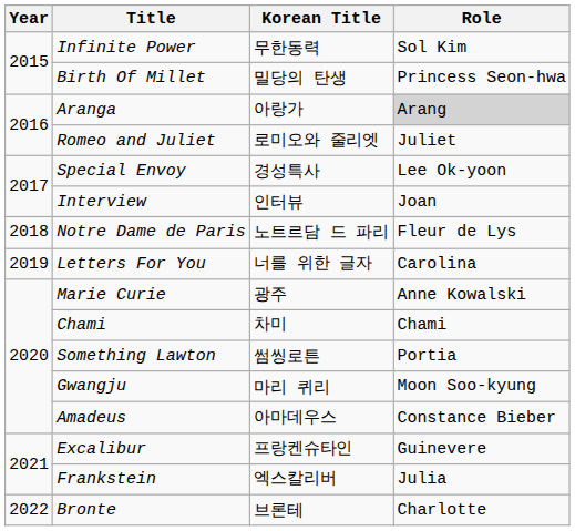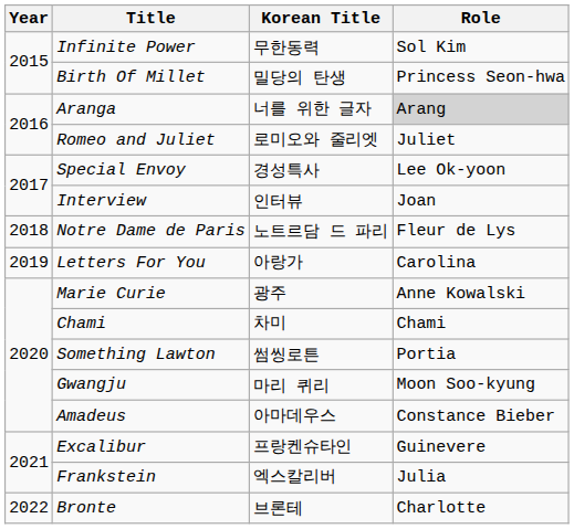Aranga | Korean Title: 아랑가 -> 너를 위한 글자
Letters For You | Korean Title: 너를 위한 글자 -> 아랑가
